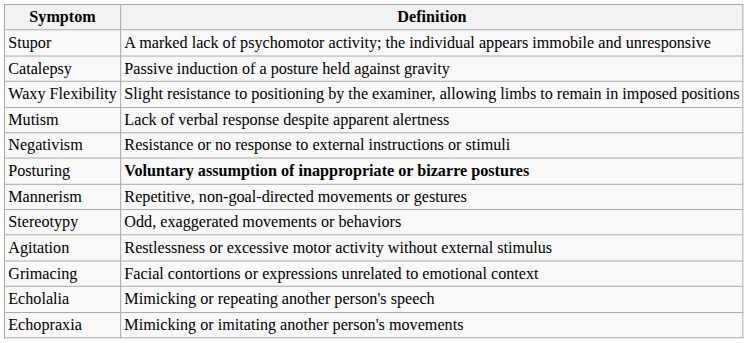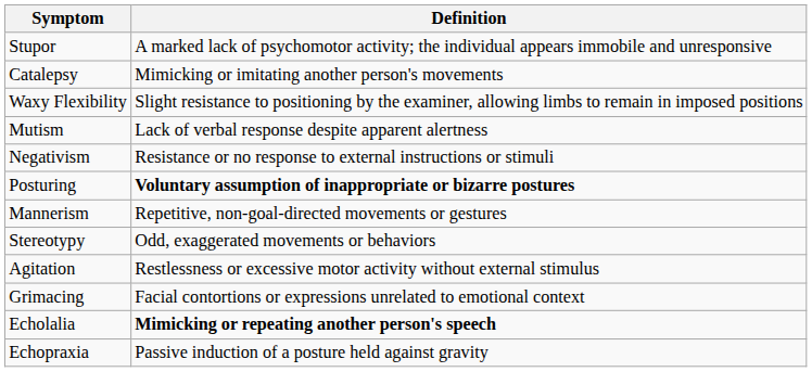Catalepsy | Definition: Passive induction of a posture held against gravity -> Mimicking or imitating another person's movements
Echolalia | Definition: normal -> bold
Echopraxia | Definition: Mimicking or imitating another person's movements -> Passive induction of a posture held against gravity
